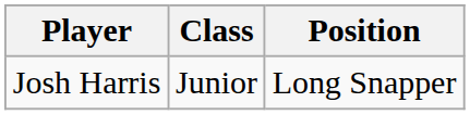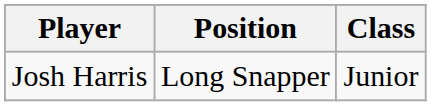columns swapped: Class <-> Position
